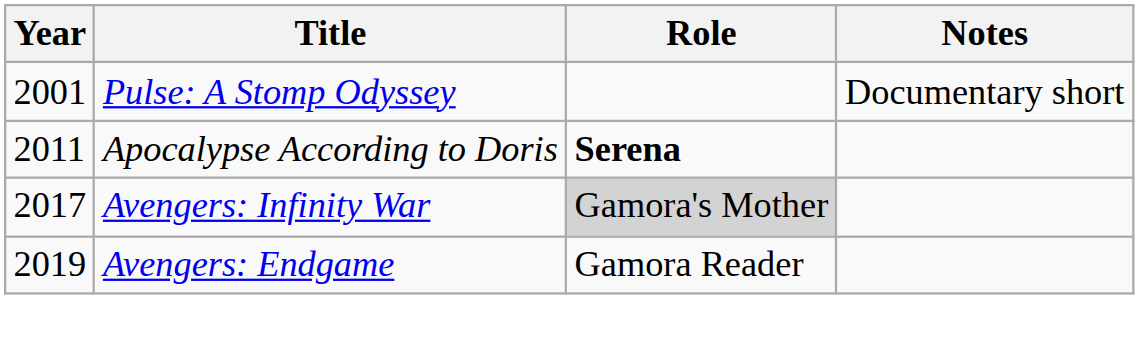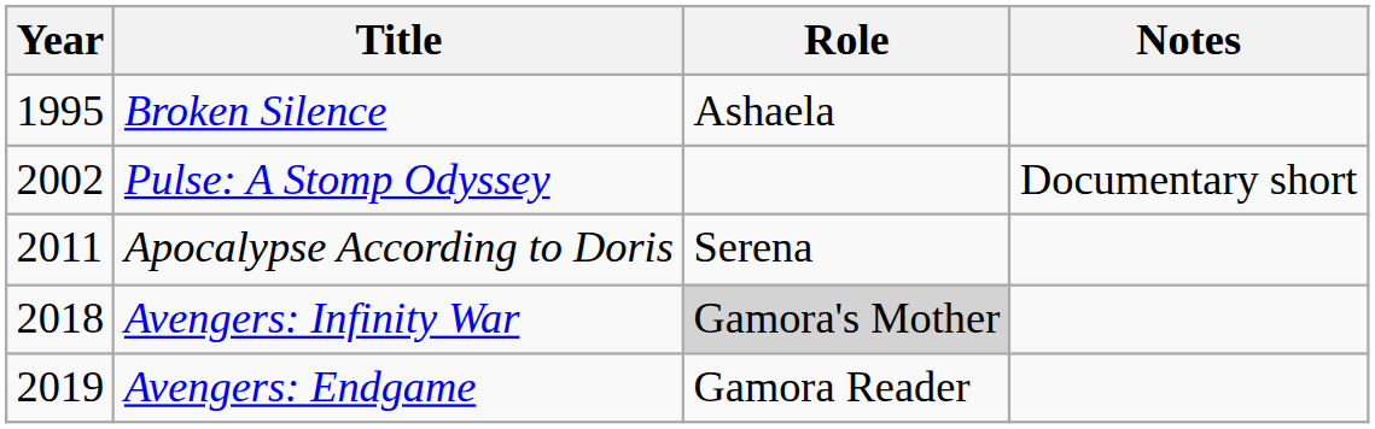+ row: 1995 | Broken Silence | Ashaela
Pulse: A Stomp Odyssey | Year: 2001 -> 2002
Apocalypse According to Doris | Role: bold -> normal
Avengers: Infinity War | Year: 2017 -> 2018
